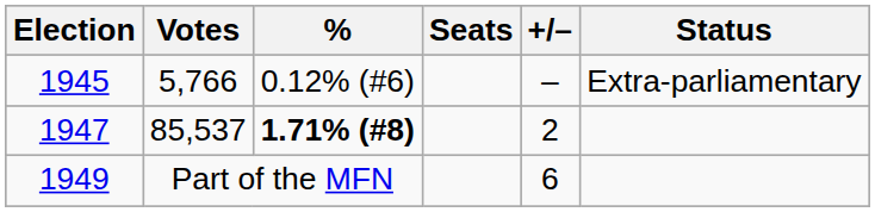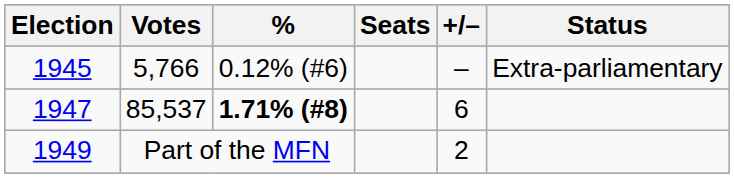1947 | +/–: 2 -> 6
1949 | +/–: 6 -> 2
